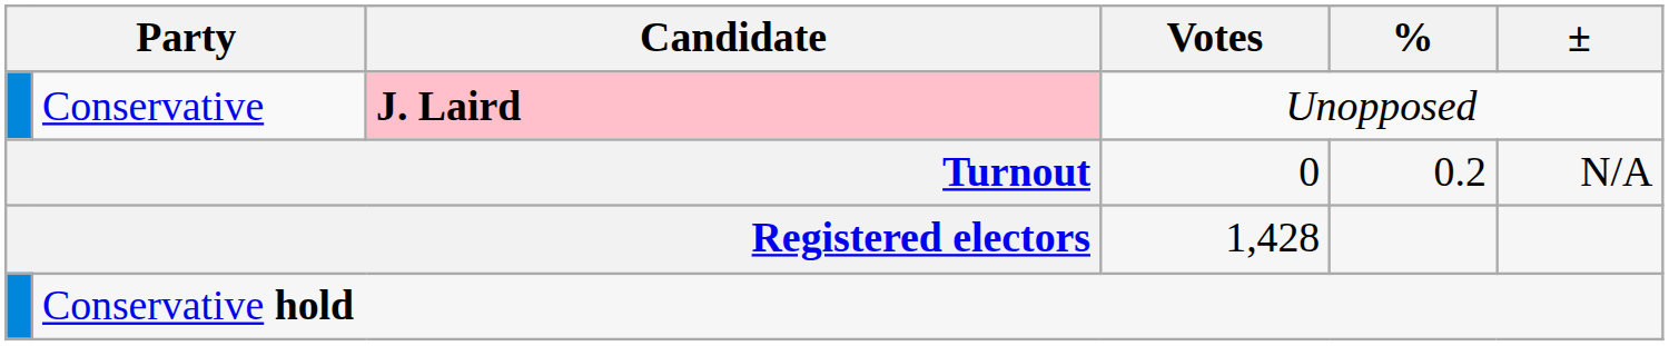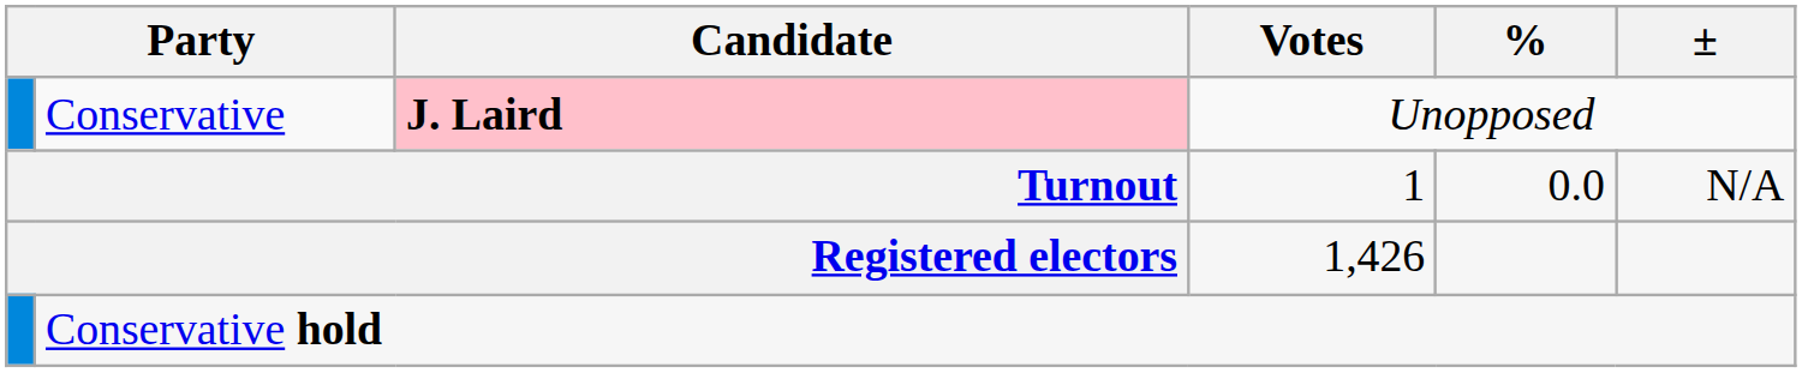Turnout | Votes: 0 -> 1
Turnout | %: 0.2 -> 0.0
Registered electors | Votes: 1,428 -> 1,426
